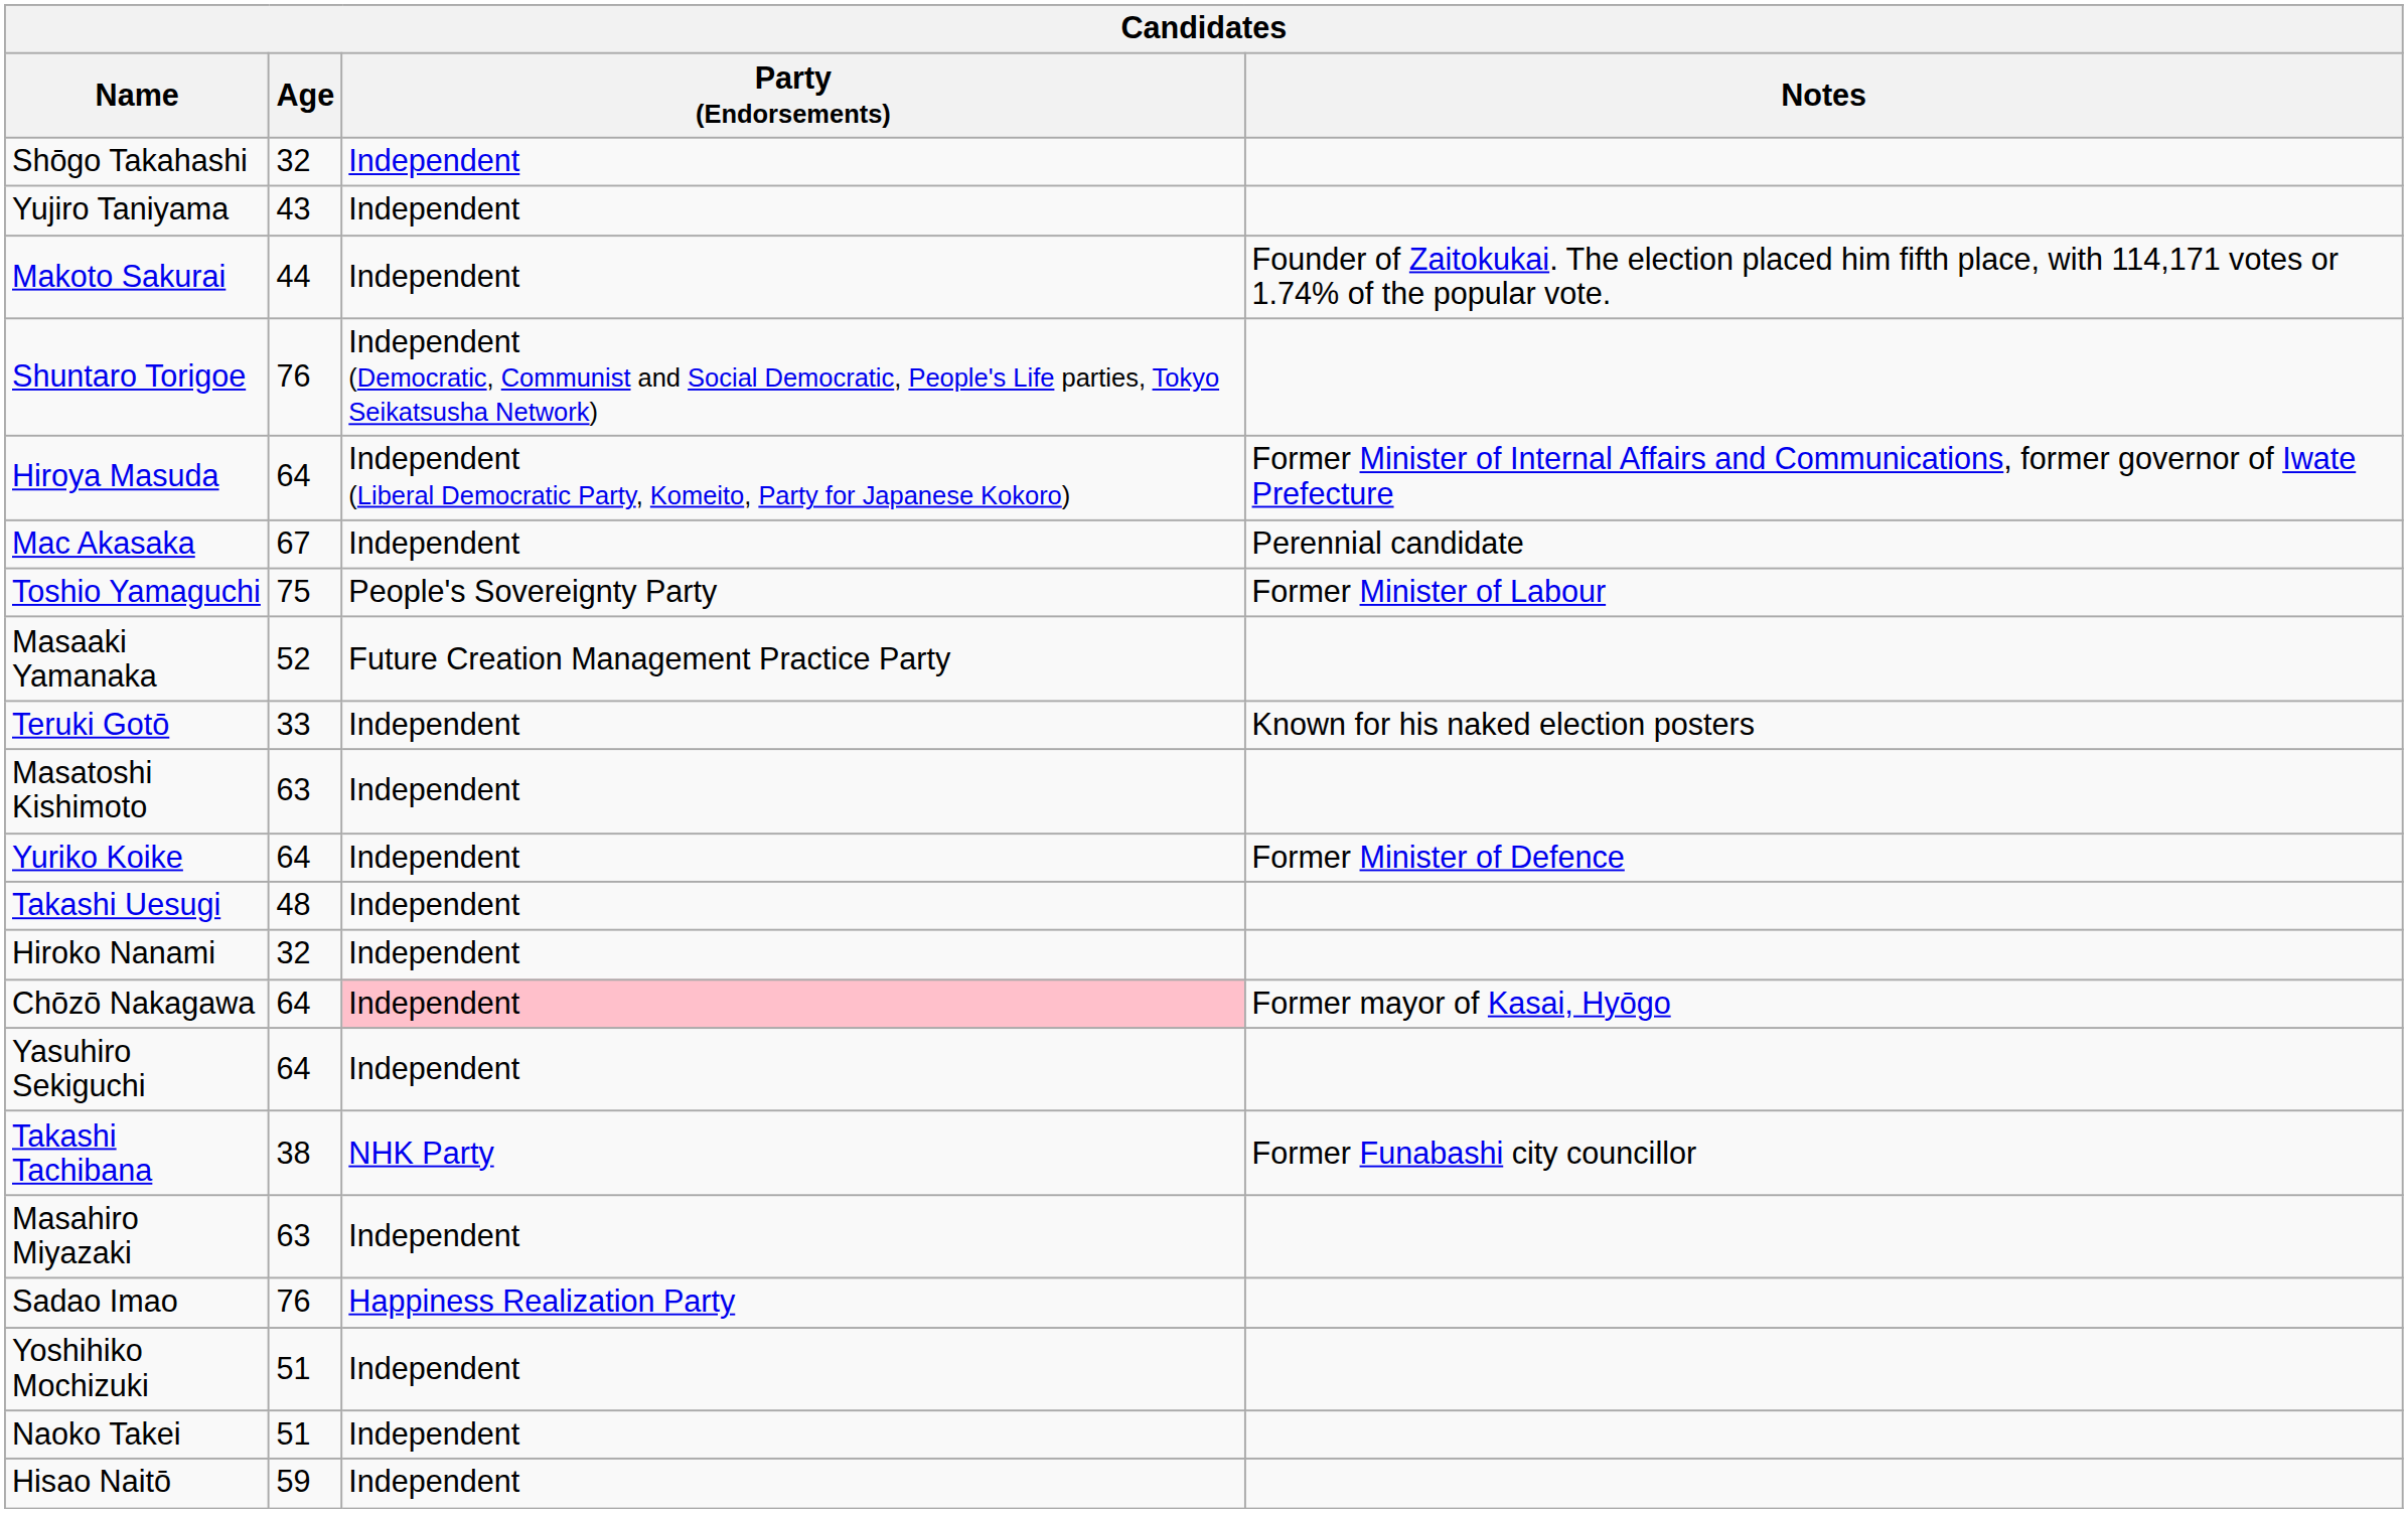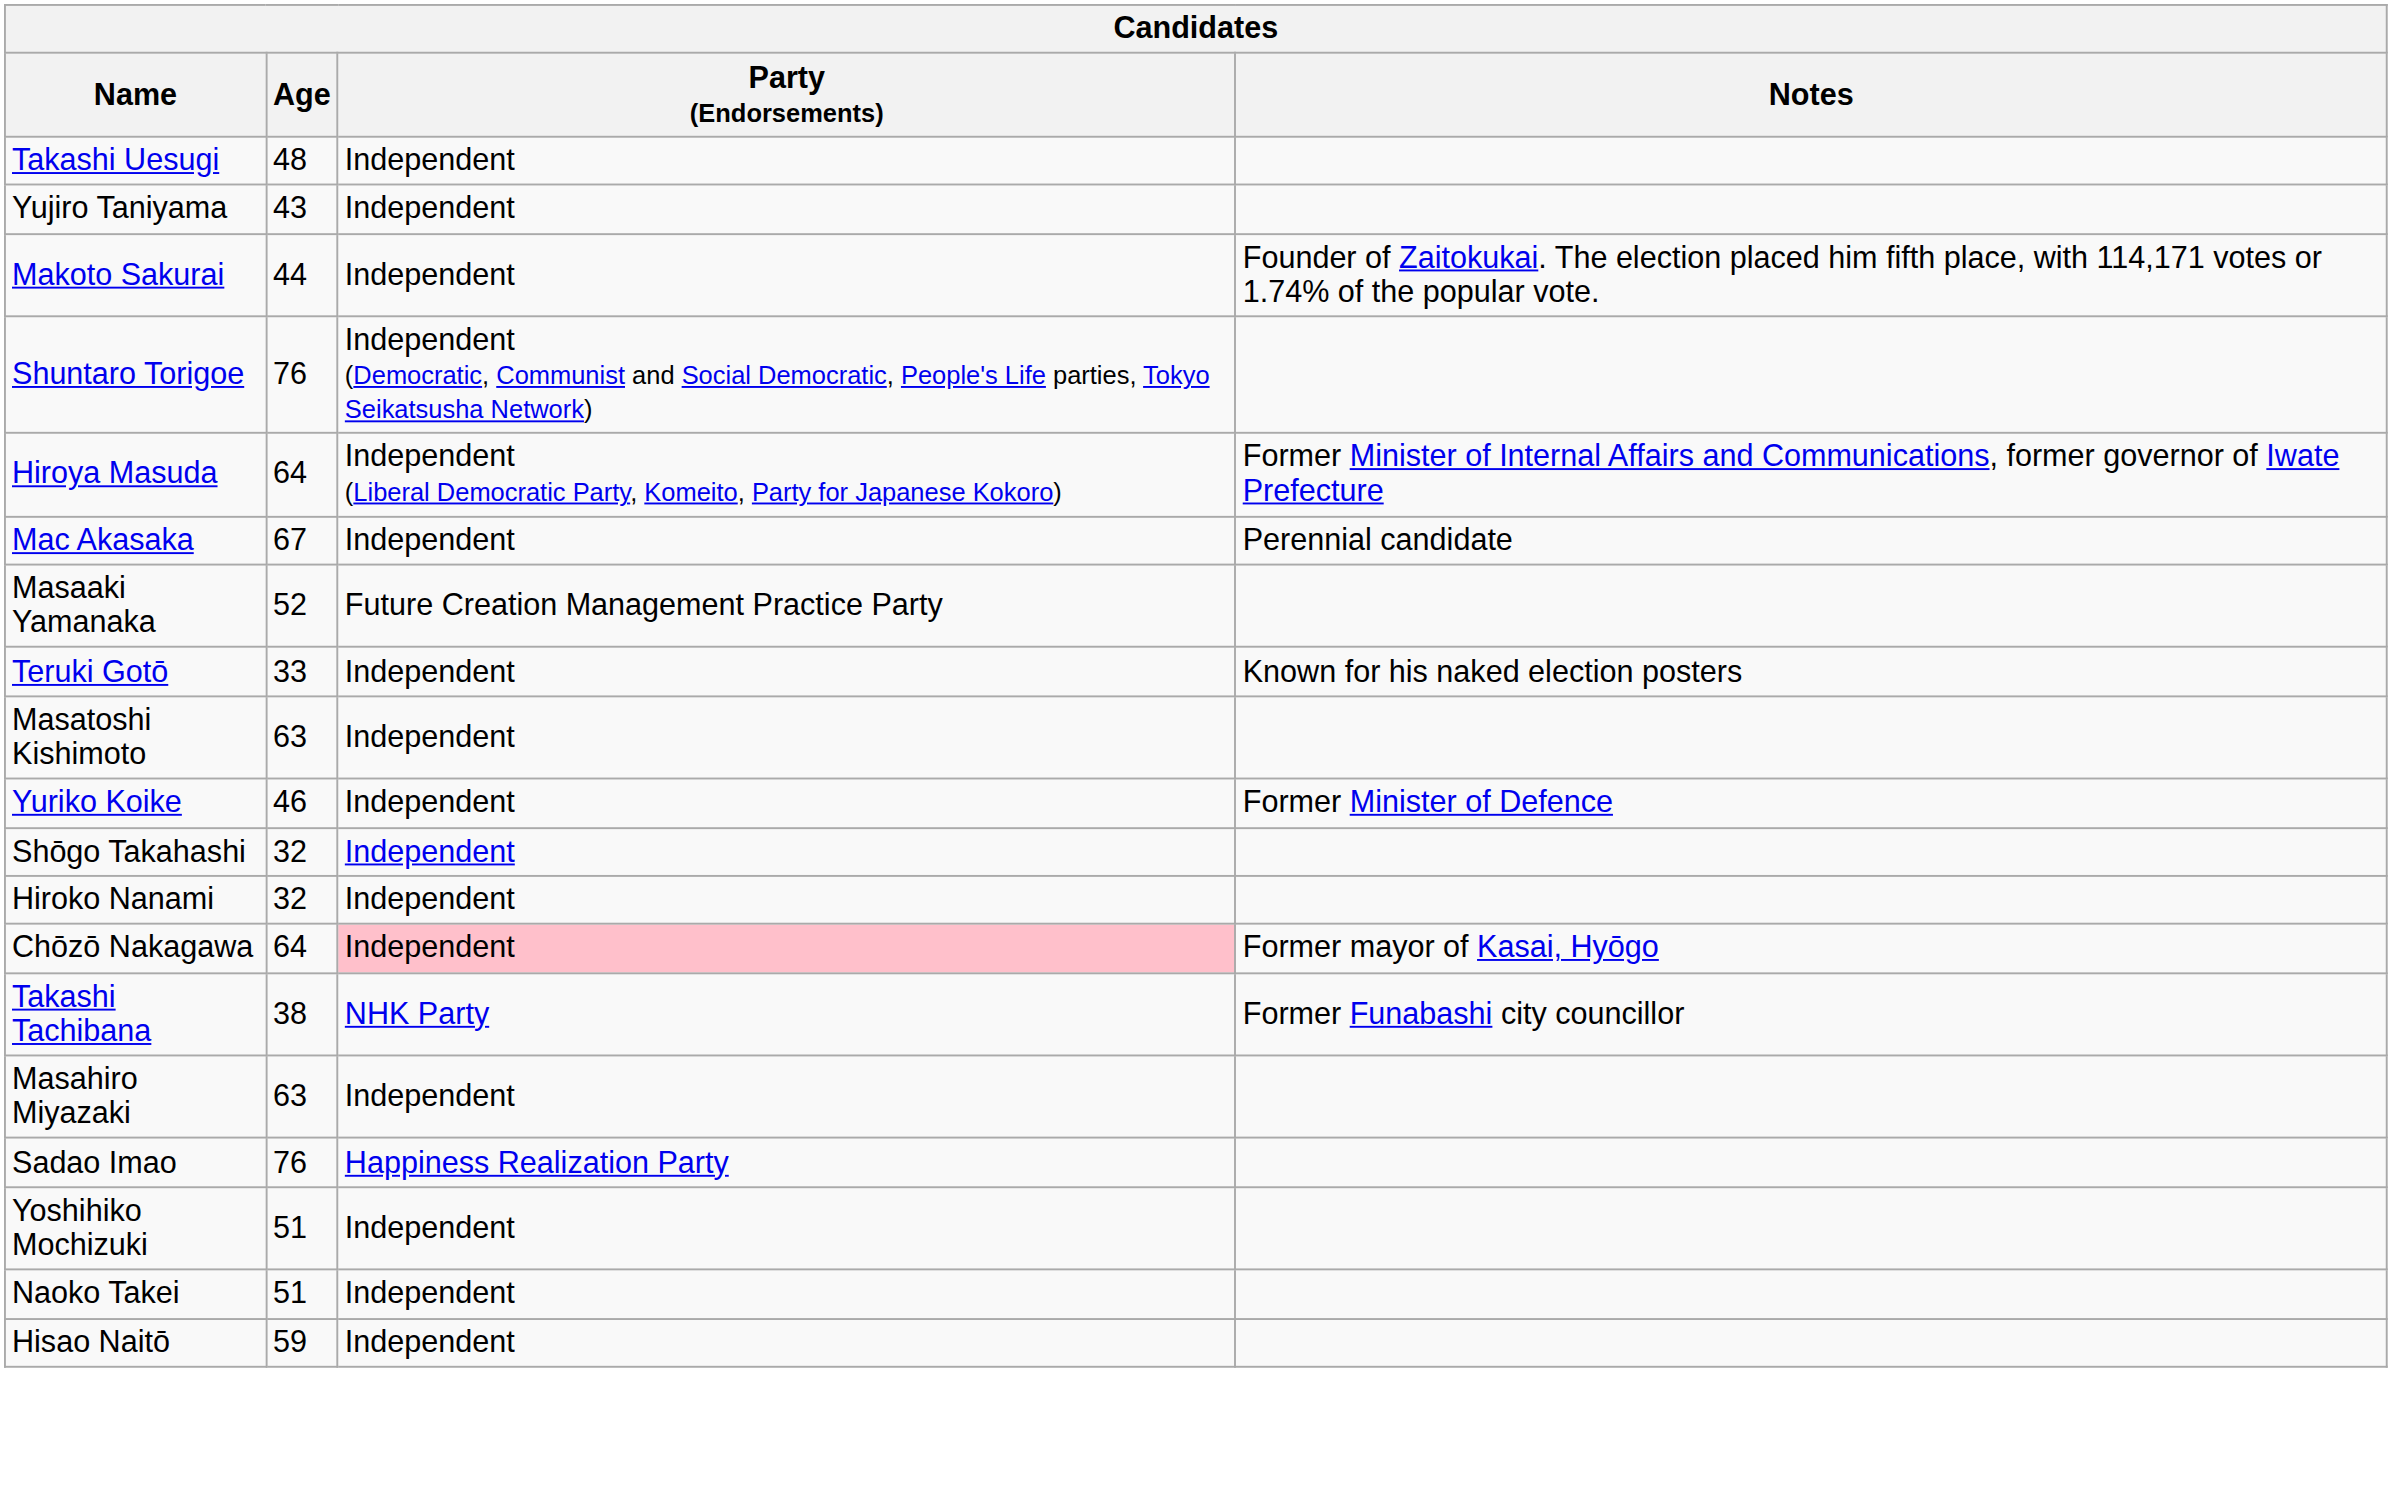rows swapped: Shōgo Takahashi <-> Takashi Uesugi
- row: Toshio Yamaguchi | 75 | People's Sovereignty Party | Former Minister of Labour
Yuriko Koike | Age: 64 -> 46
- row: Yasuhiro Sekiguchi | 64 | Independent
